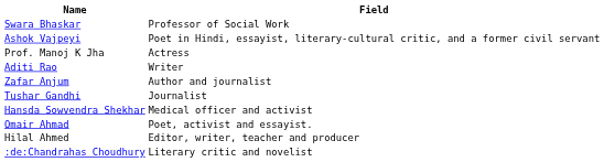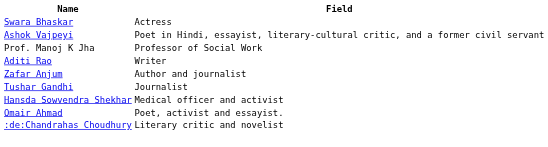Swara Bhaskar | Field: Professor of Social Work -> Actress
Prof. Manoj K Jha | Field: Actress -> Professor of Social Work
- row: Hilal Ahmed | Editor, writer, teacher and producer
